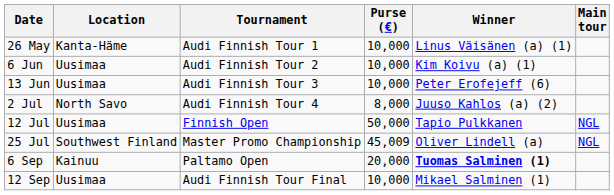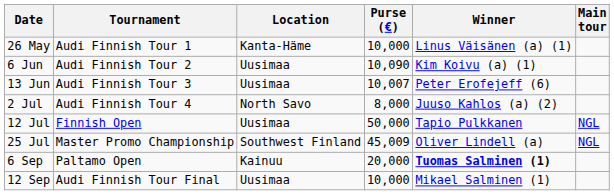columns swapped: Tournament <-> Location
6 Jun | Purse (€): 10,000 -> 10,090
13 Jun | Purse (€): 10,000 -> 10,007
